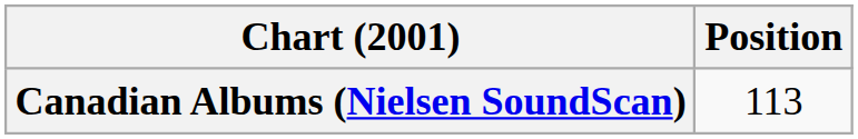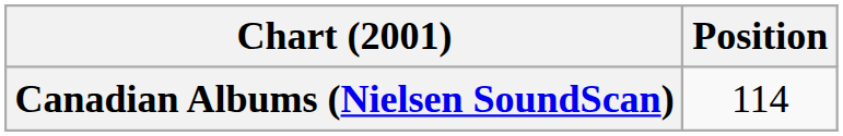Canadian Albums (Nielsen SoundScan) | Position: 113 -> 114
